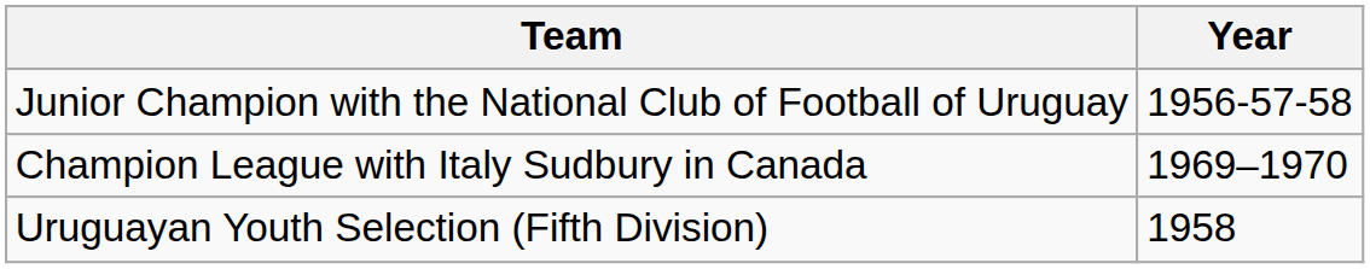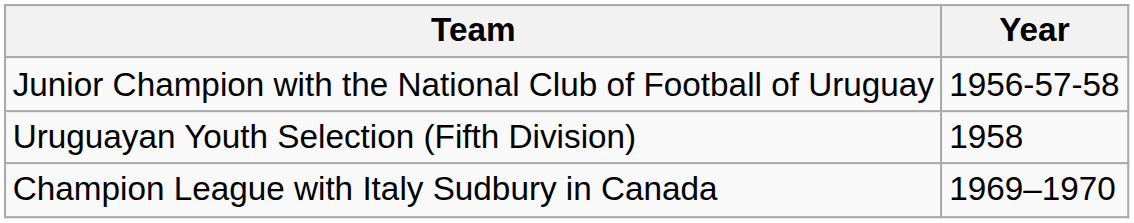rows swapped: Uruguayan Youth Selection (Fifth Division) <-> Champion League with Italy Sudbury in Canada
